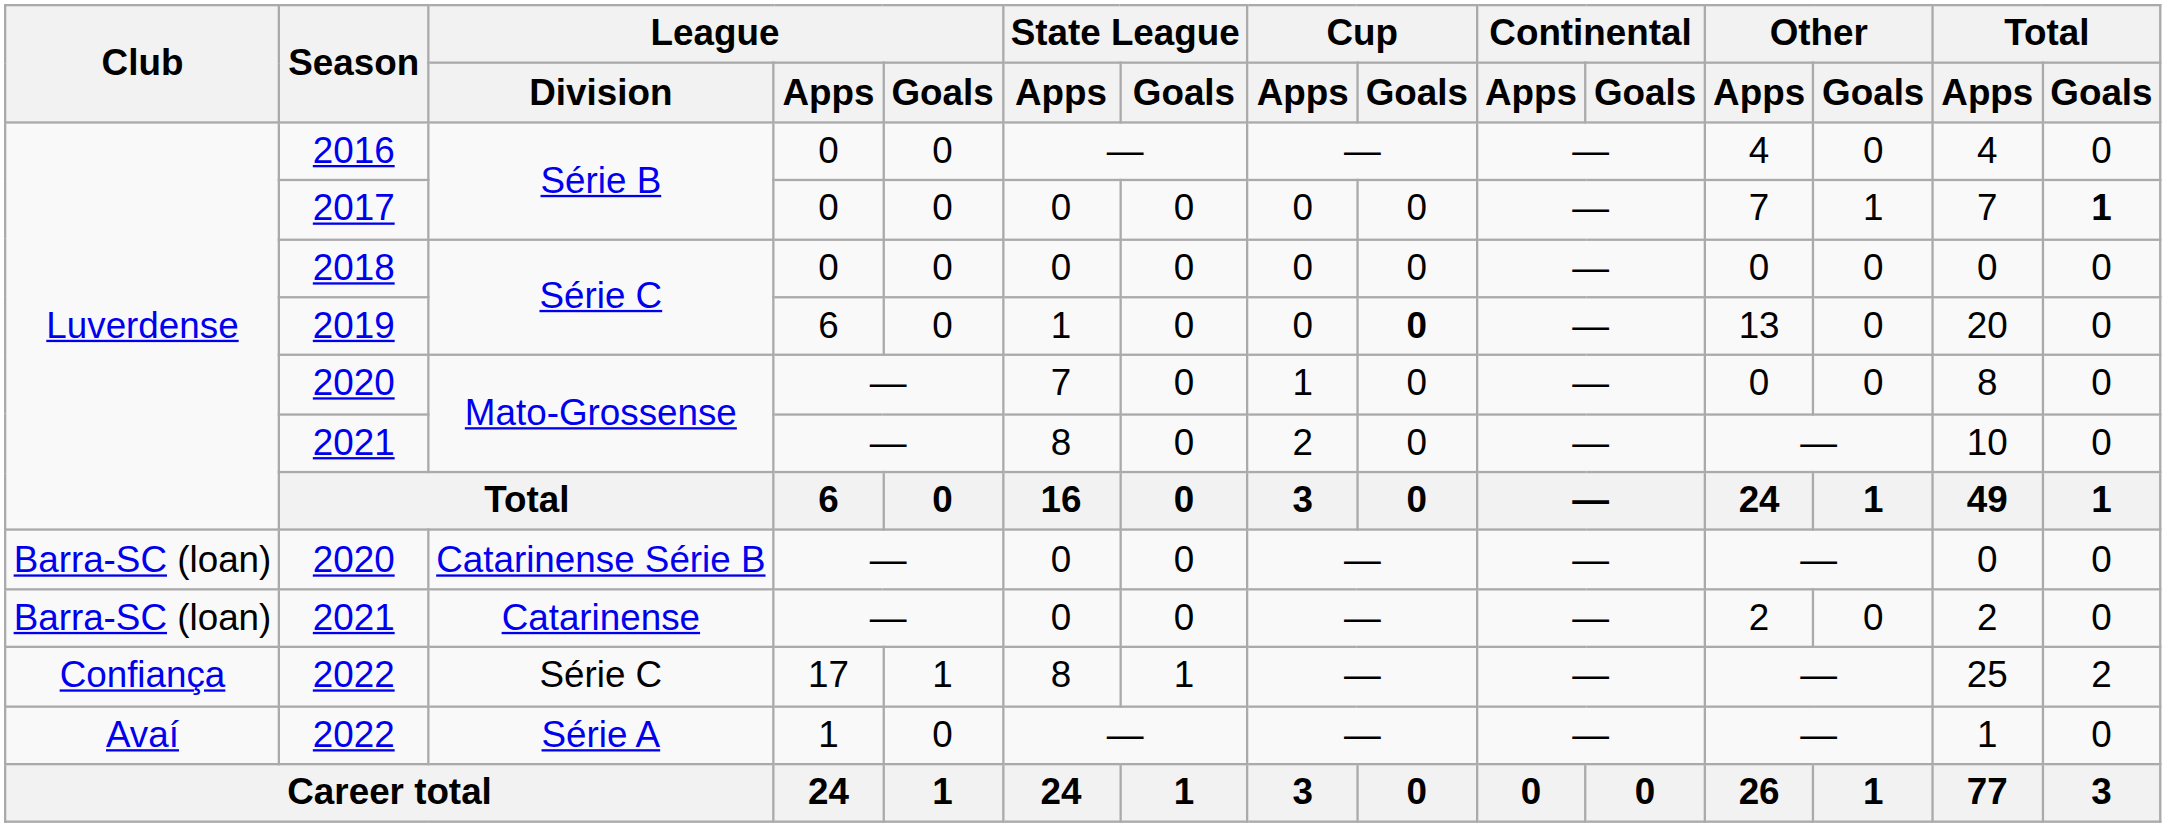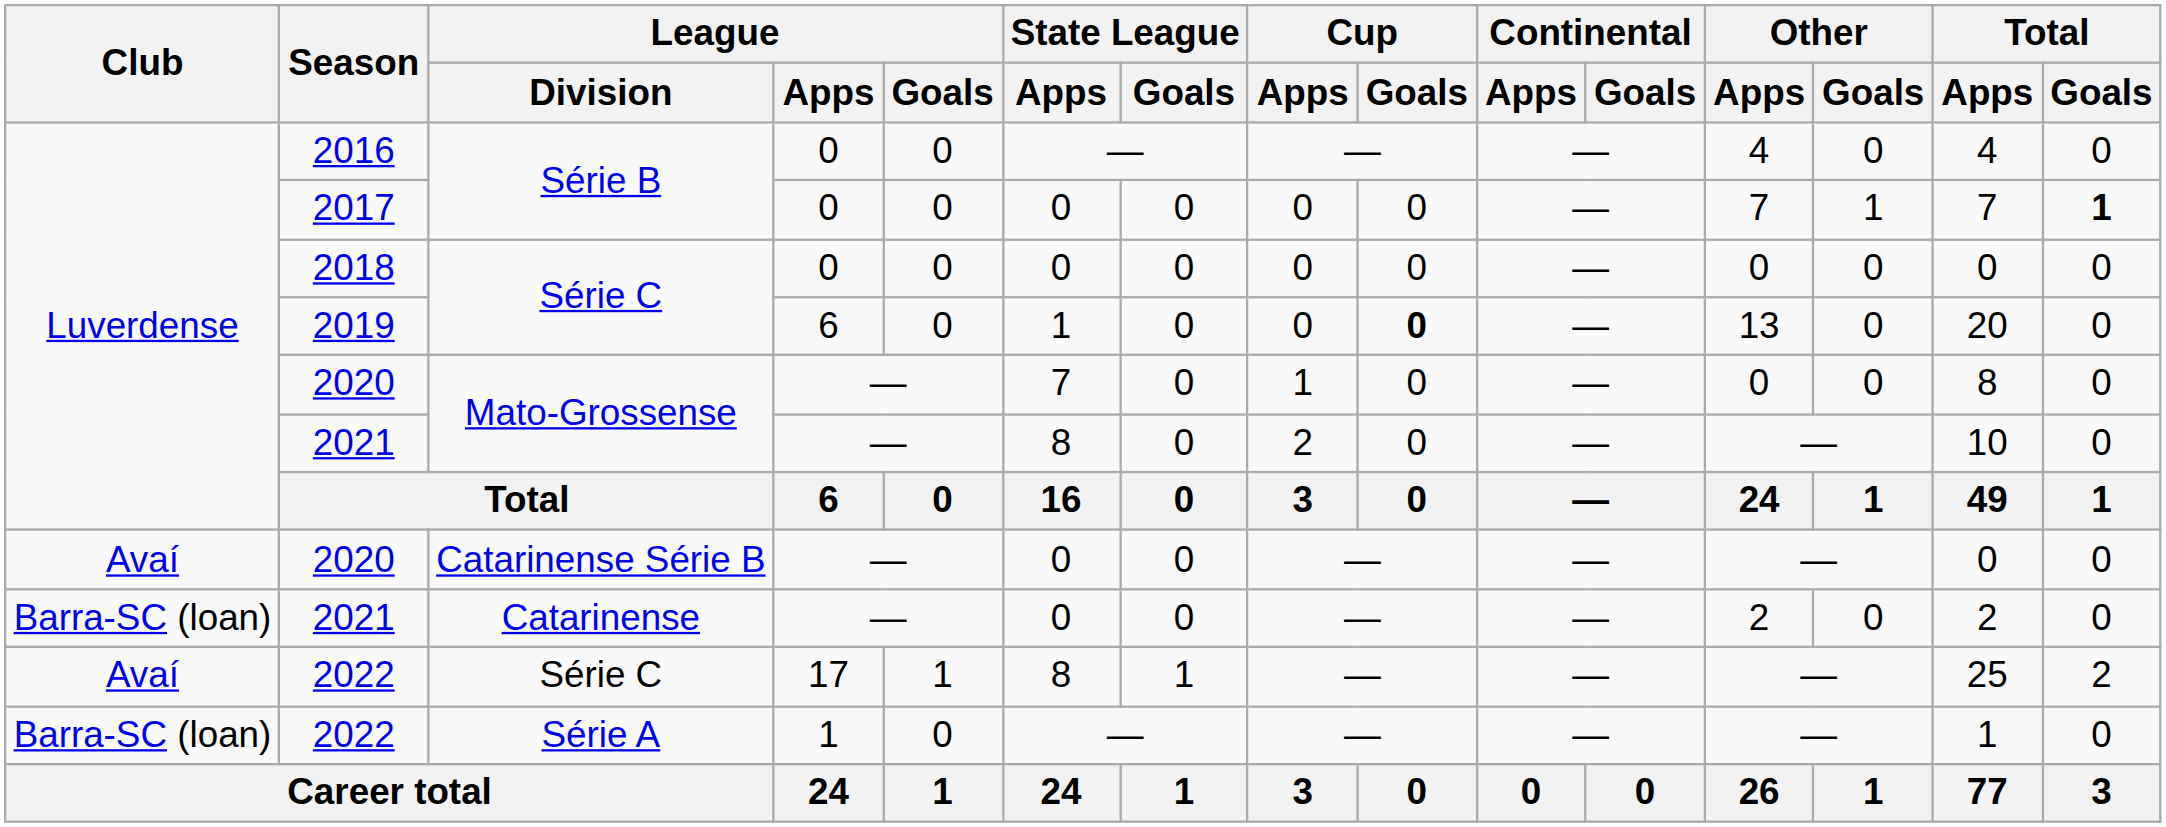2020 / Catarinense Série B | Club: Barra-SC (loan) -> Avaí
2022 / Série C | Club: Confiança -> Avaí
2022 / Série A | Club: Avaí -> Barra-SC (loan)
